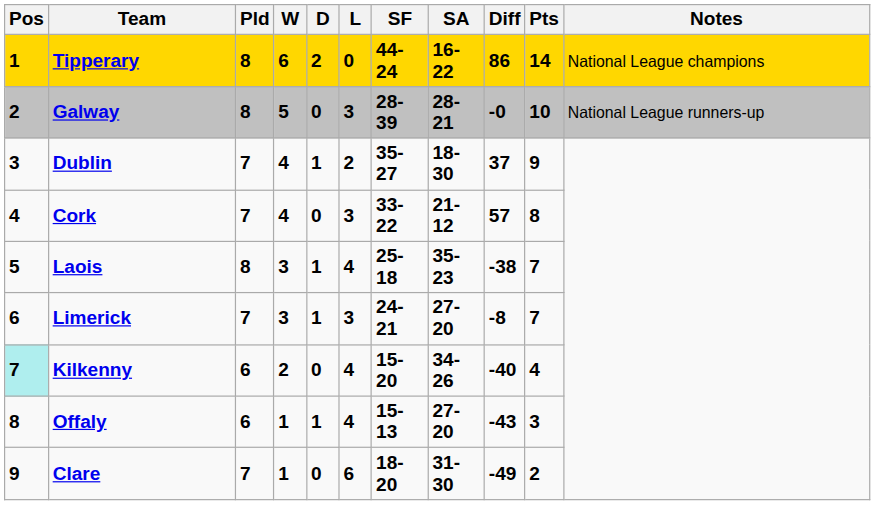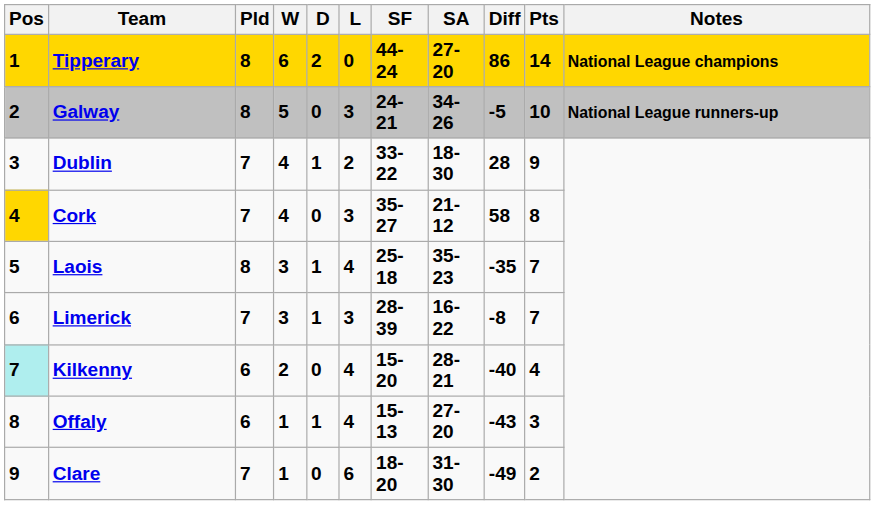Tipperary | SA: 16-22 -> 27-20
Tipperary | Notes: normal -> bold
Galway | SF: 28-39 -> 24-21
Galway | SA: 28-21 -> 34-26
Galway | Diff: -0 -> -5
Galway | Notes: normal -> bold
Dublin | SF: 35-27 -> 33-22
Dublin | Diff: 37 -> 28
Cork | Pos: no background -> gold background
Cork | SF: 33-22 -> 35-27
Cork | Diff: 57 -> 58
Laois | Diff: -38 -> -35
Limerick | SF: 24-21 -> 28-39
Limerick | SA: 27-20 -> 16-22
Kilkenny | SA: 34-26 -> 28-21
